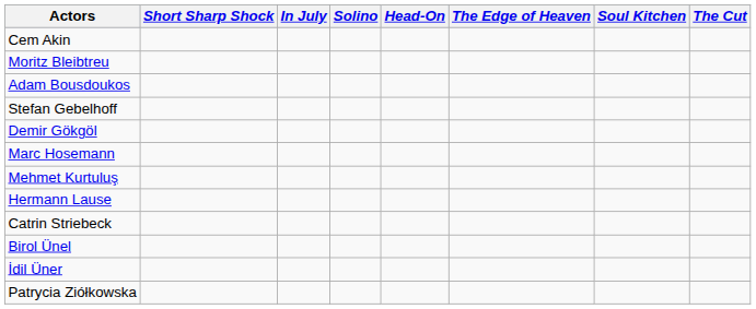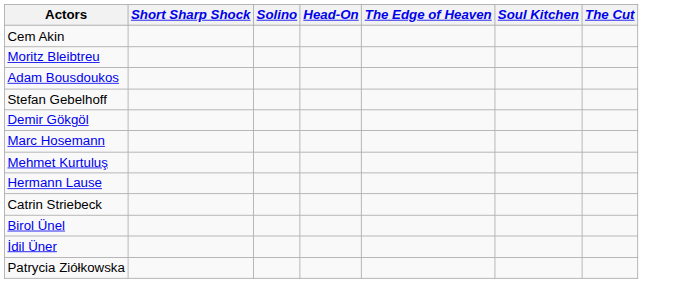- column: In July
